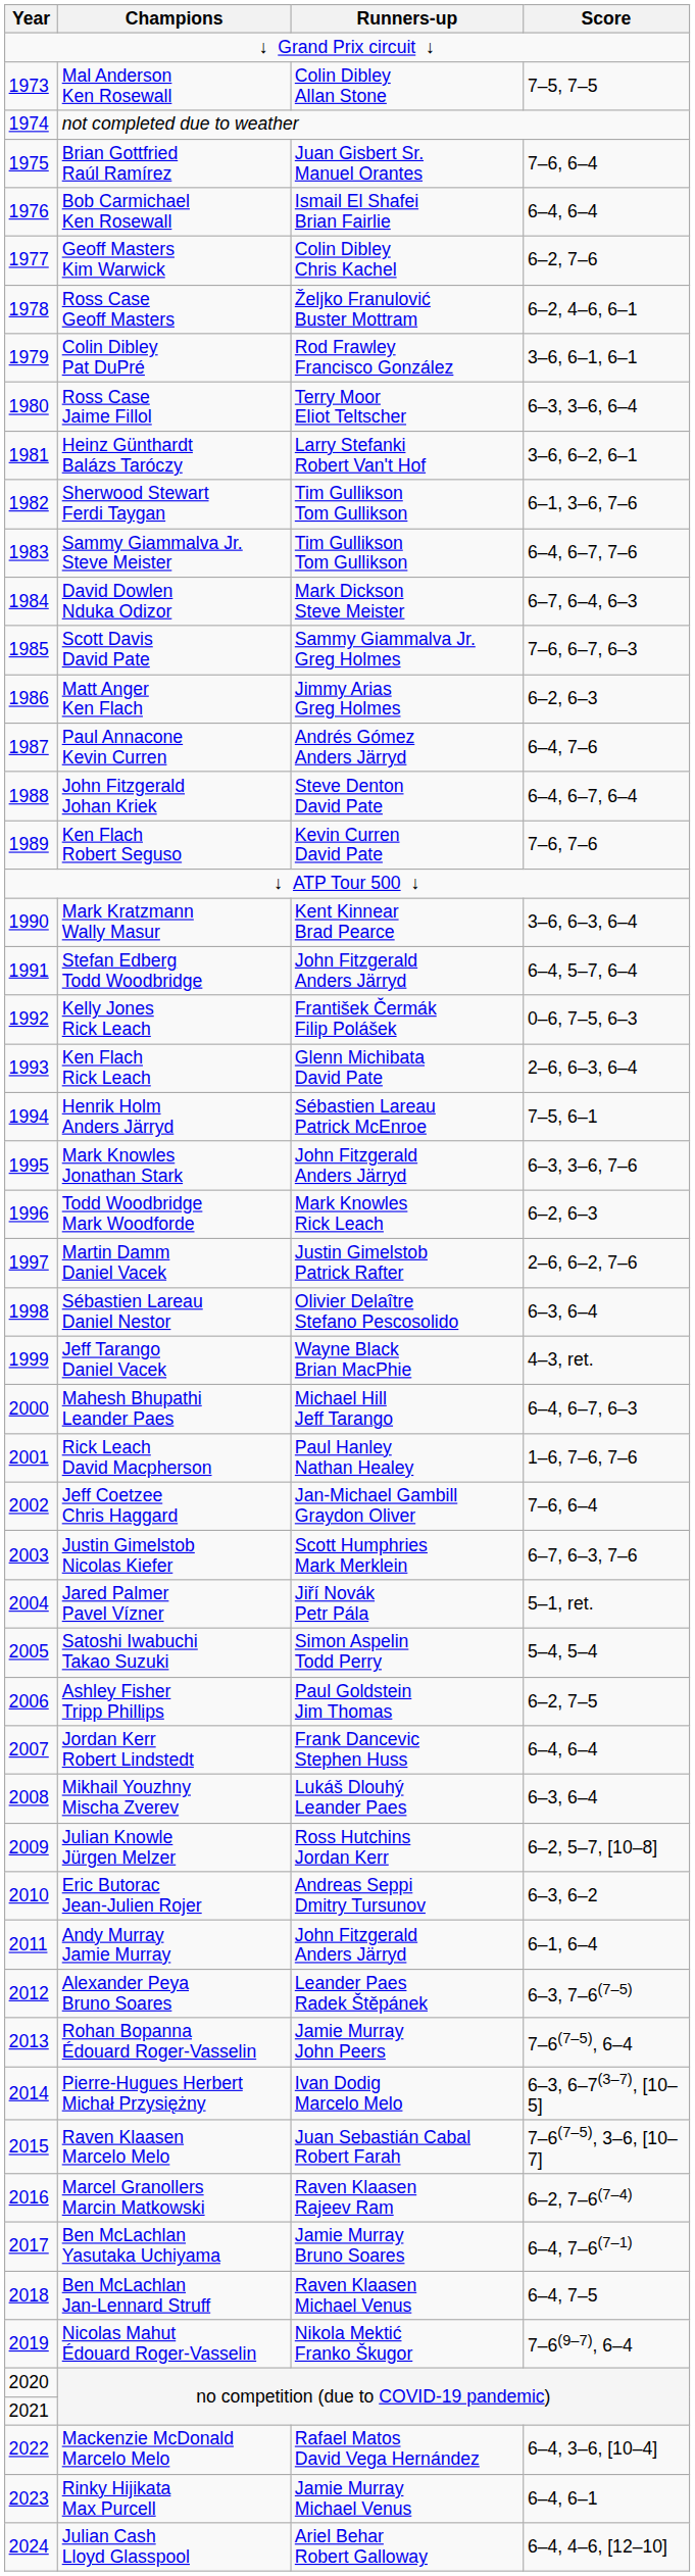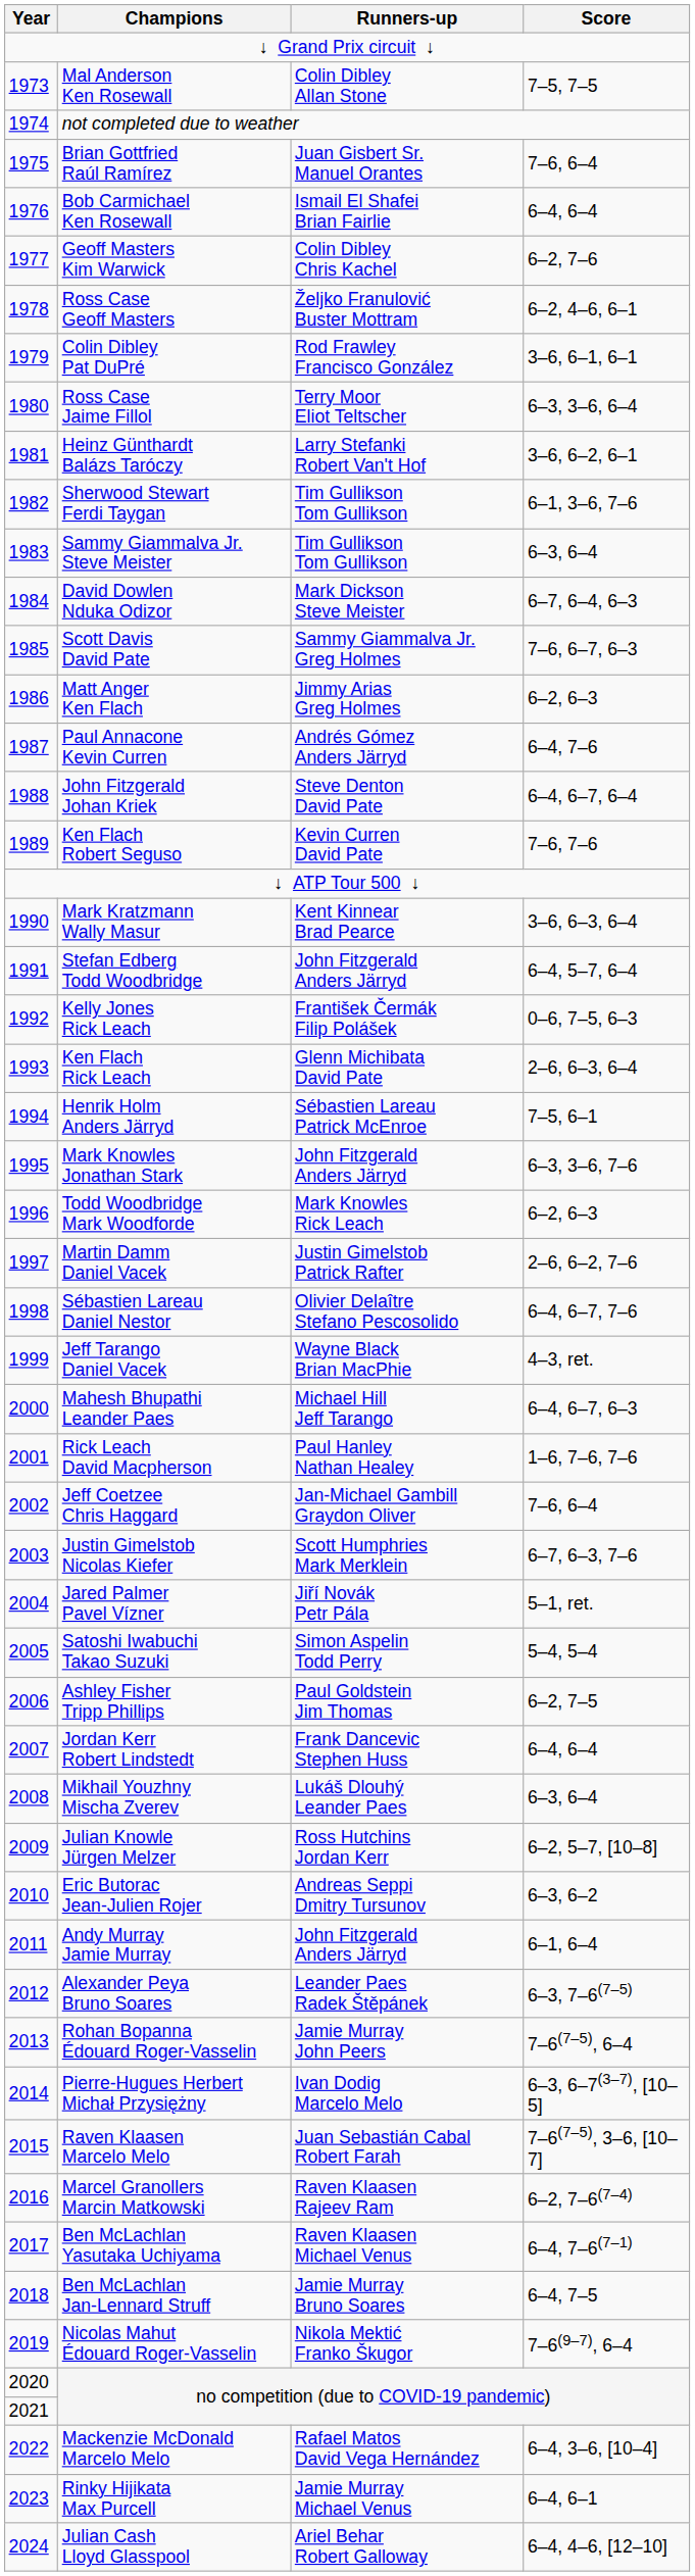Sammy Giammalva Jr. Steve Meister | Score: 6–4, 6–7, 7–6 -> 6–3, 6–4
Sébastien Lareau Daniel Nestor | Score: 6–3, 6–4 -> 6–4, 6–7, 7–6
Ben McLachlan Yasutaka Uchiyama | Runners-up: Jamie Murray Bruno Soares -> Raven Klaasen Michael Venus
Ben McLachlan Jan-Lennard Struff | Runners-up: Raven Klaasen Michael Venus -> Jamie Murray Bruno Soares
